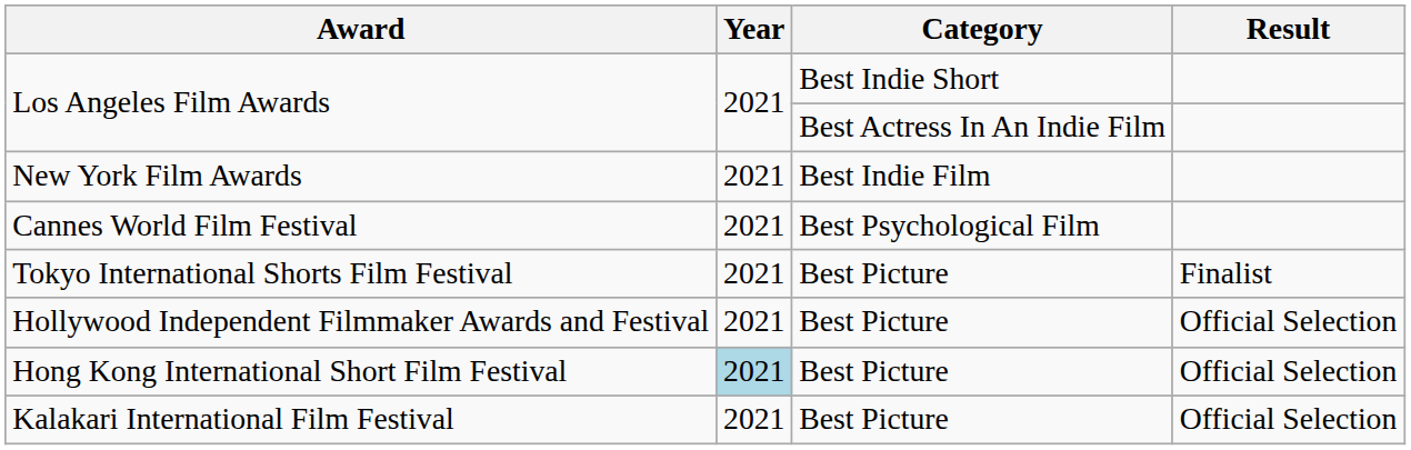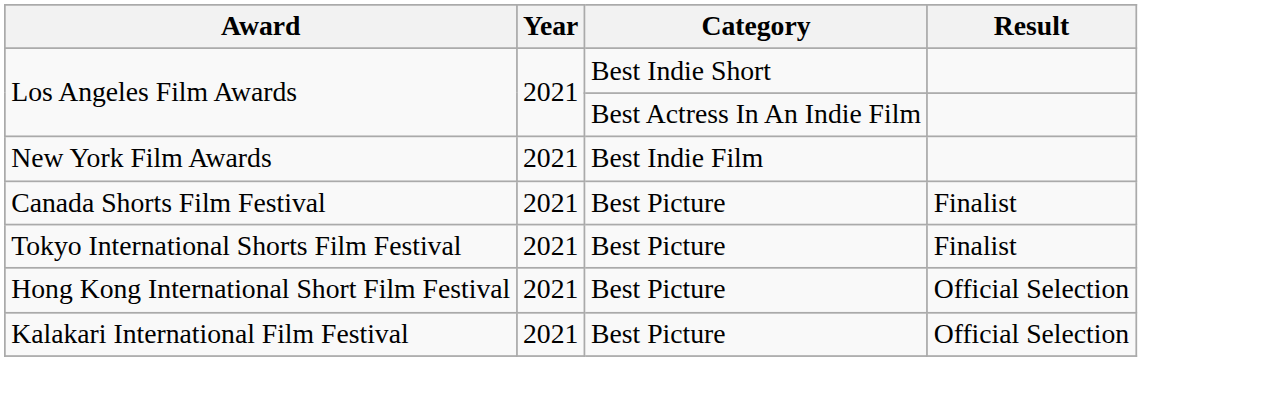- row: Cannes World Film Festival | 2021 | Best Psychological Film
+ row: Canada Shorts Film Festival | 2021 | Best Picture | Finalist
- row: Hollywood Independent Filmmaker Awards and Festival | 2021 | Best Picture | Official Selection
Hong Kong International Short Film Festival | Year: lightblue background -> no background
